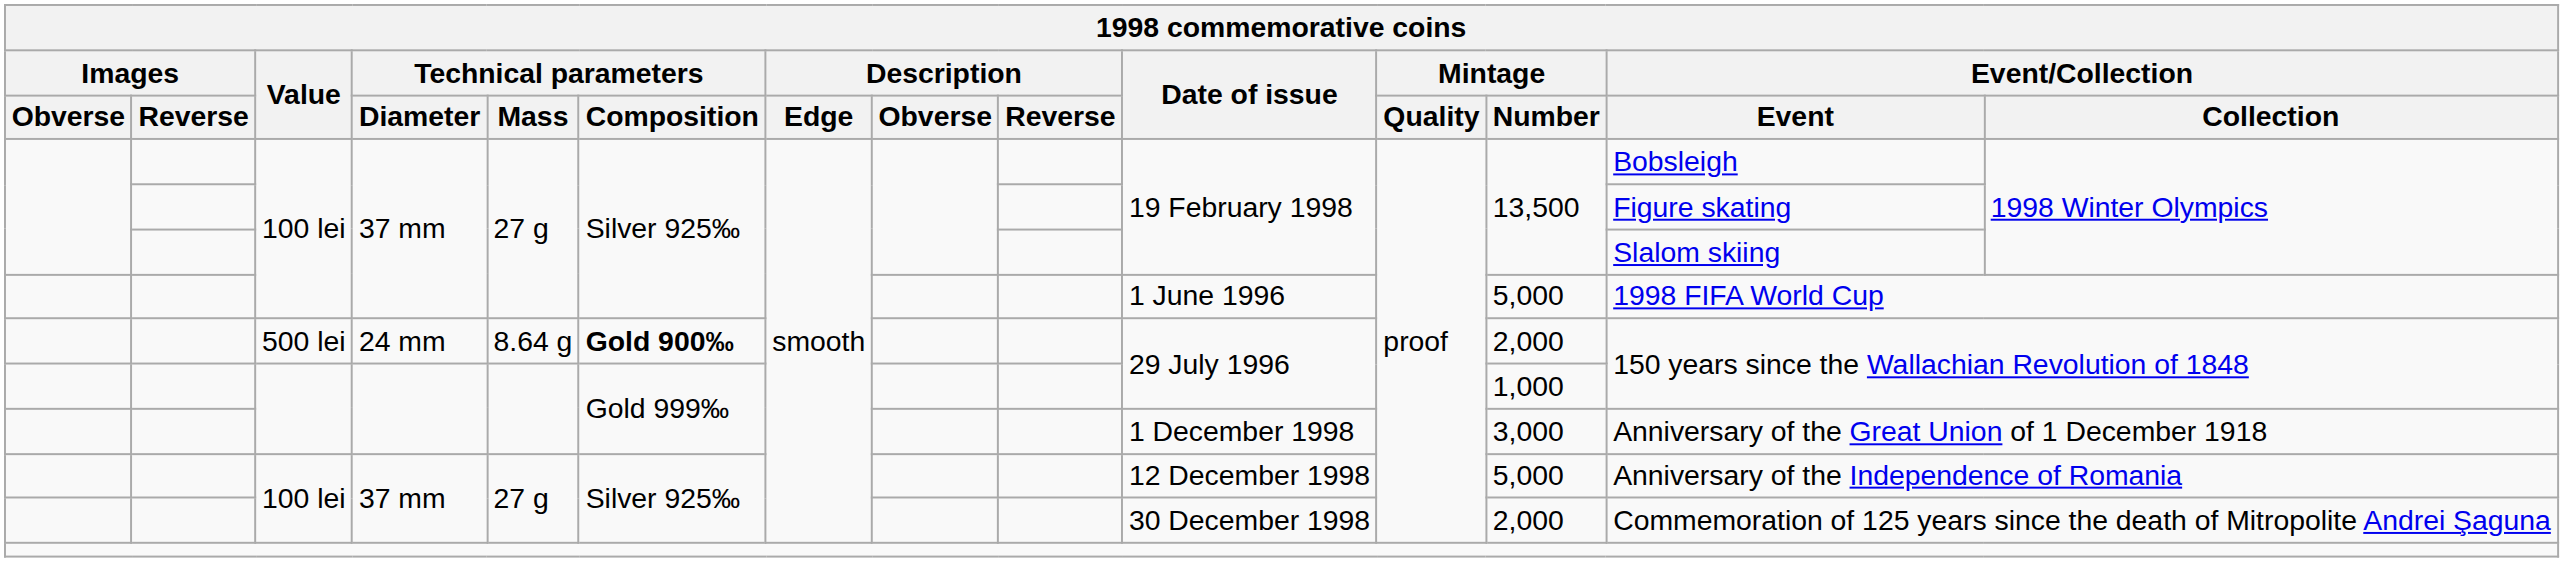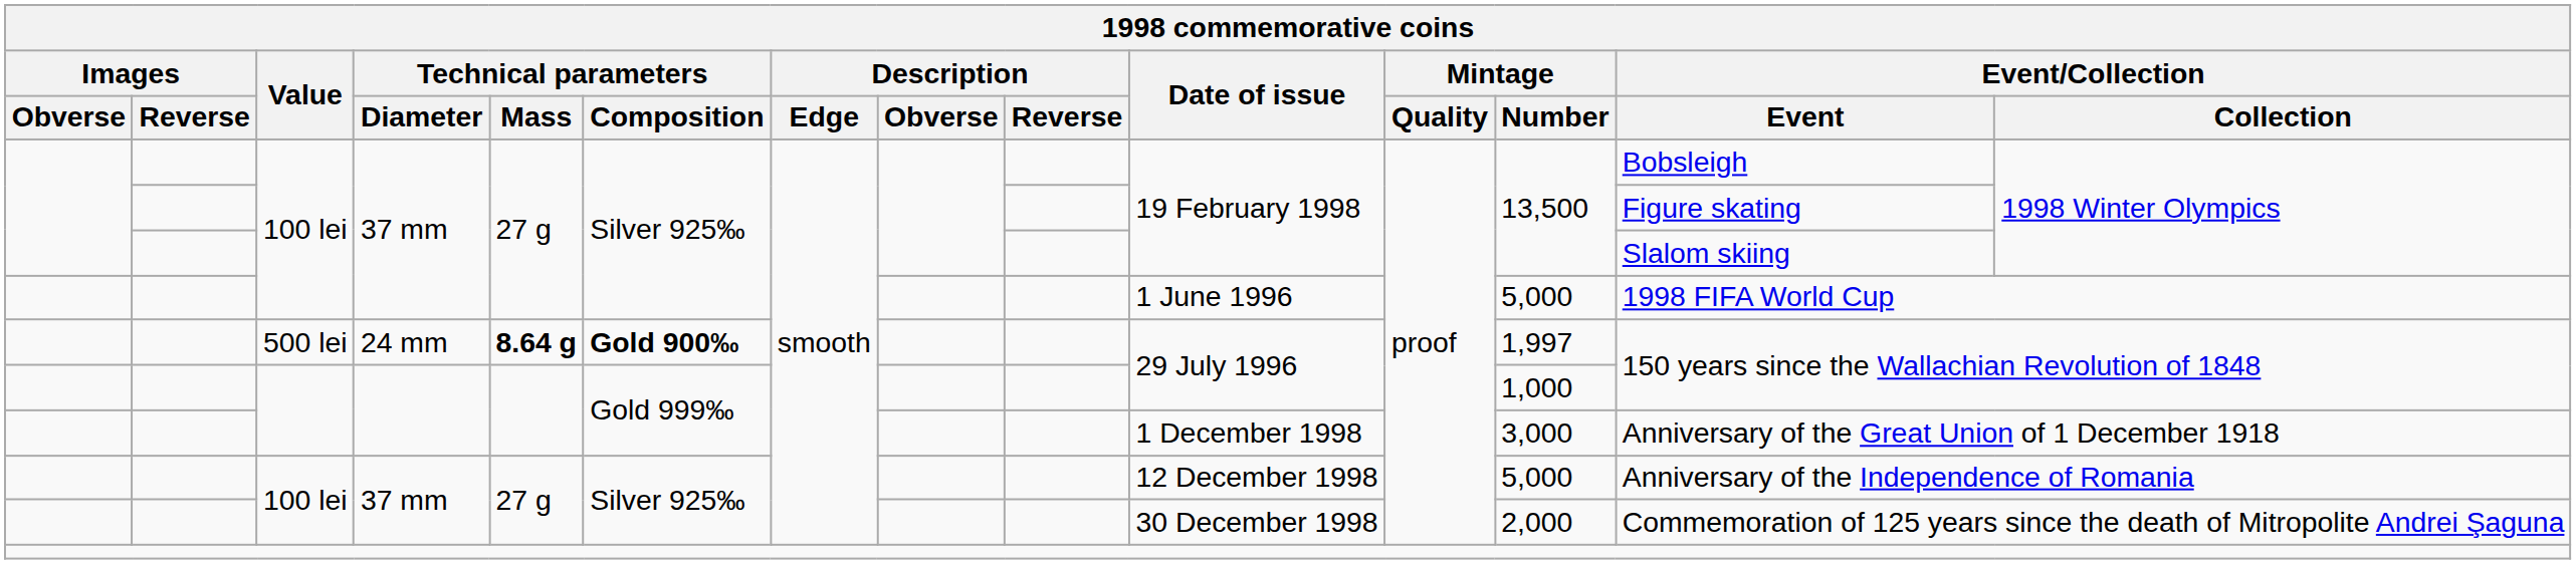500 lei | Technical parameters / Mass: normal -> bold
500 lei | Mintage / Number: 2,000 -> 1,997
